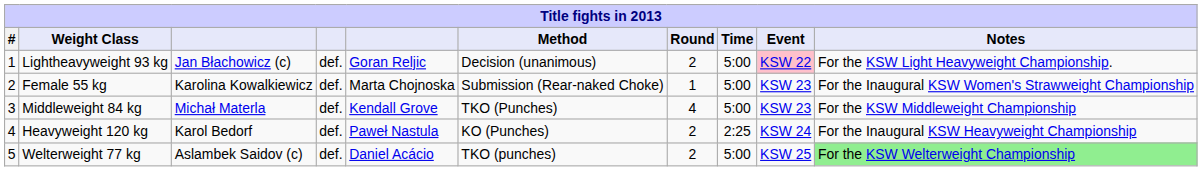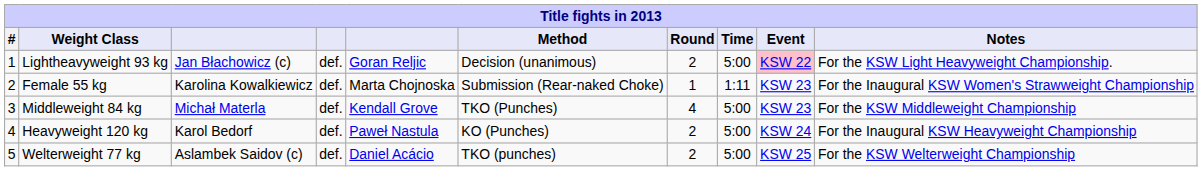Female 55 kg | Time: 5:00 -> 1:11
Heavyweight 120 kg | Time: 2:25 -> 5:00
Welterweight 77 kg | Notes: lightgreen background -> no background
